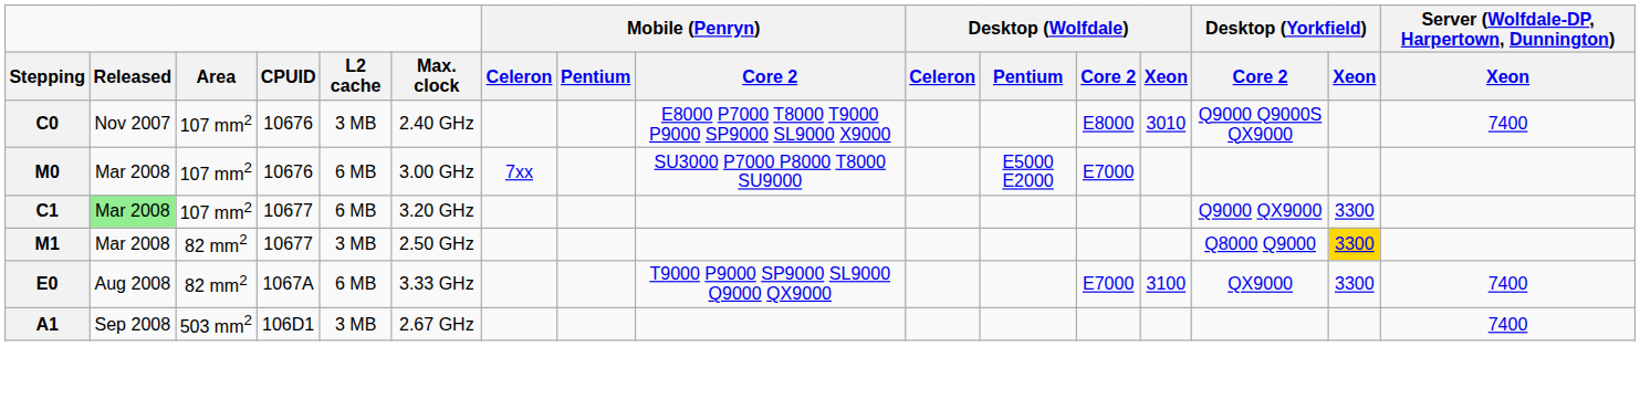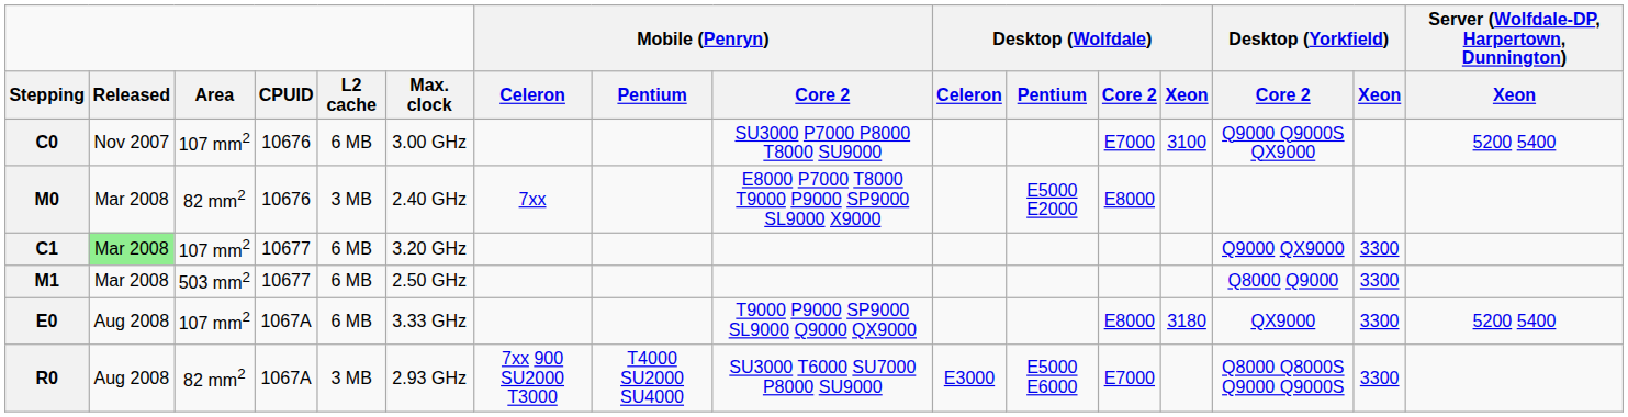C0 | L2 cache: 3 MB -> 6 MB
C0 | Max. clock: 2.40 GHz -> 3.00 GHz
C0 | Mobile (Penryn) / Core 2: E8000 P7000 T8000 T9000 P9000 SP9000 SL9000 X9000 -> SU3000 P7000 P8000 T8000 SU9000
C0 | Desktop (Wolfdale) / Core 2: E8000 -> E7000
C0 | Desktop (Wolfdale) / Xeon: 3010 -> 3100
C0 | Server (Wolfdale-DP, Harpertown, Dunnington) / Xeon: 7400 -> 5200 5400
M0 | Area: 107 mm2 -> 82 mm2
M0 | L2 cache: 6 MB -> 3 MB
M0 | Max. clock: 3.00 GHz -> 2.40 GHz
M0 | Mobile (Penryn) / Core 2: SU3000 P7000 P8000 T8000 SU9000 -> E8000 P7000 T8000 T9000 P9000 SP9000 SL9000 X9000
M0 | Desktop (Wolfdale) / Core 2: E7000 -> E8000
M1 | Area: 82 mm2 -> 503 mm2
M1 | L2 cache: 3 MB -> 6 MB
M1 | Desktop (Yorkfield) / Xeon: gold background -> no background
E0 | Area: 82 mm2 -> 107 mm2
E0 | Desktop (Wolfdale) / Core 2: E7000 -> E8000
E0 | Desktop (Wolfdale) / Xeon: 3100 -> 3180
E0 | Server (Wolfdale-DP, Harpertown, Dunnington) / Xeon: 7400 -> 5200 5400
+ row: R0 | Aug 2008 | 82 mm2 | 1067A | 3 MB | 2.93 GHz | 7xx 900 SU2000 T3000 | T4000 SU2000 SU4000 | SU3000 T6000 SU7000 P8000 SU9000 | E3000 | E5000 E6000 | E7000 | Q8000 Q8000S Q9000 Q9000S | 3300
- row: A1 | Sep 2008 | 503 mm2 | 106D1 | 3 MB | 2.67 GHz | 7400
